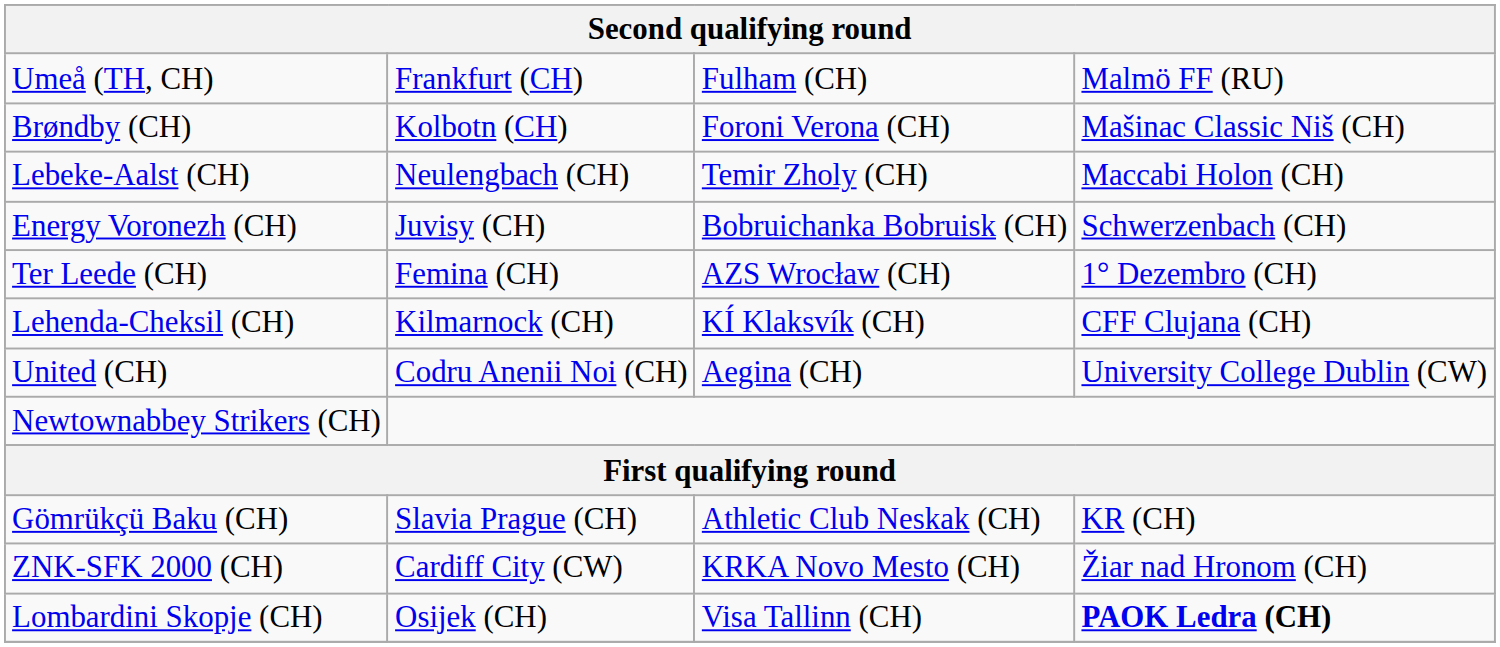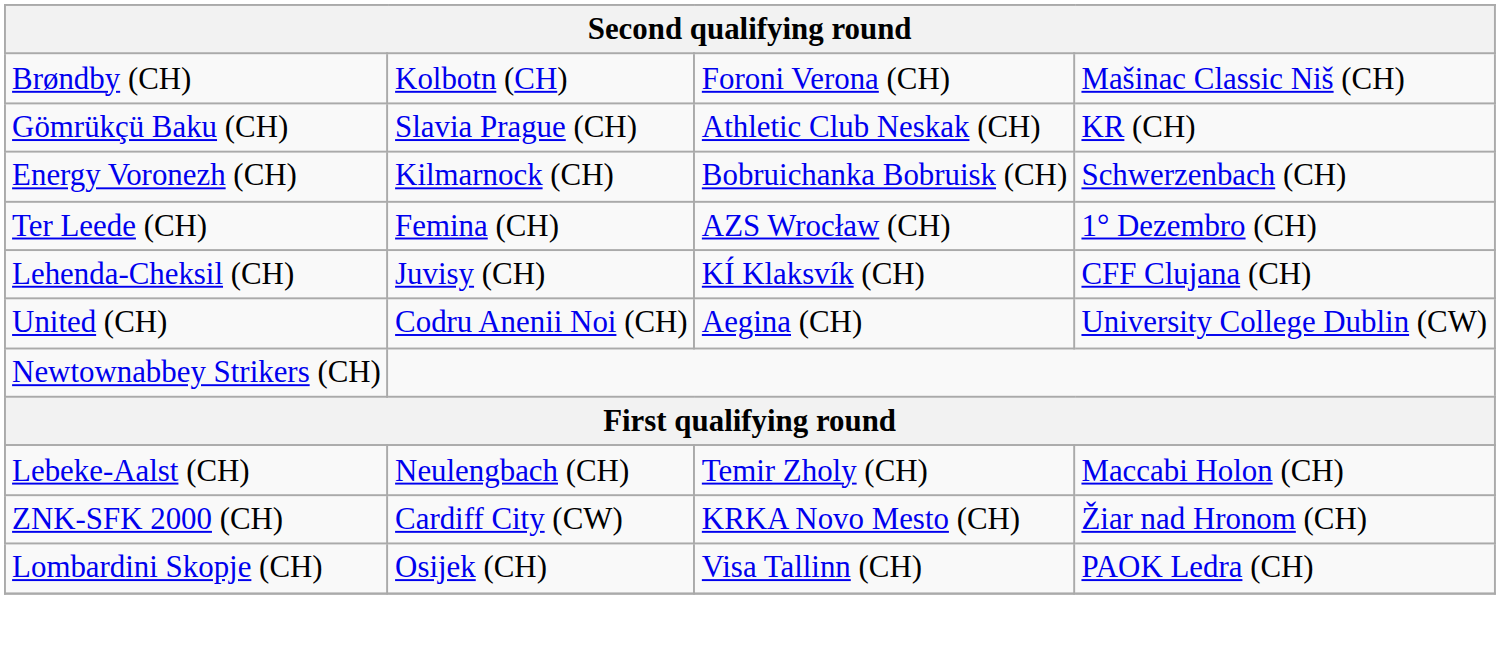- row: Umeå (TH, CH) | Frankfurt (CH) | Fulham (CH) | Malmö FF (RU)
rows swapped: Gömrükçü Baku (CH) <-> Lebeke-Aalst (CH)
Energy Voronezh (CH) | column 2: Juvisy (CH) -> Kilmarnock (CH)
Lehenda-Cheksil (CH) | column 2: Kilmarnock (CH) -> Juvisy (CH)
Lombardini Skopje (CH) | column 4: bold -> normal
